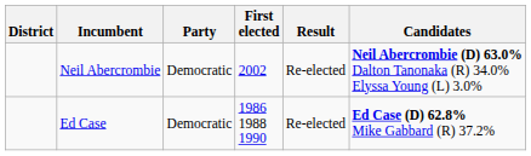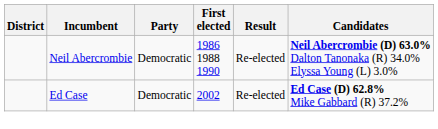Neil Abercrombie | First elected: 2002 -> 1986 1988 1990
Ed Case | First elected: 1986 1988 1990 -> 2002
